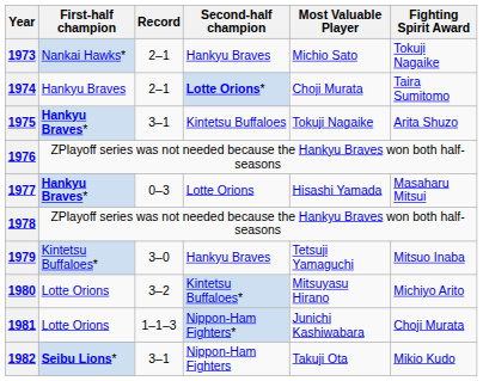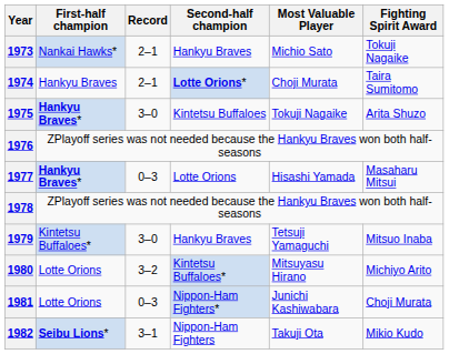1975 | Record: 3–1 -> 3–0
1981 | Record: 1–1–3 -> 0–3
